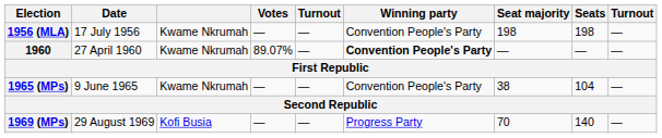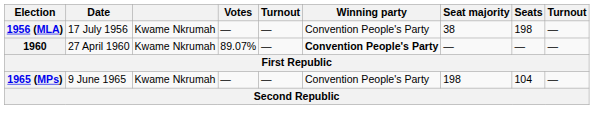1956 (MLA) | Seat majority: 198 -> 38
1965 (MPs) | Seat majority: 38 -> 198
- row: 1969 (MPs) | 29 August 1969 | Kofi Busia | — | — | Progress Party | 70 | 140 | —
